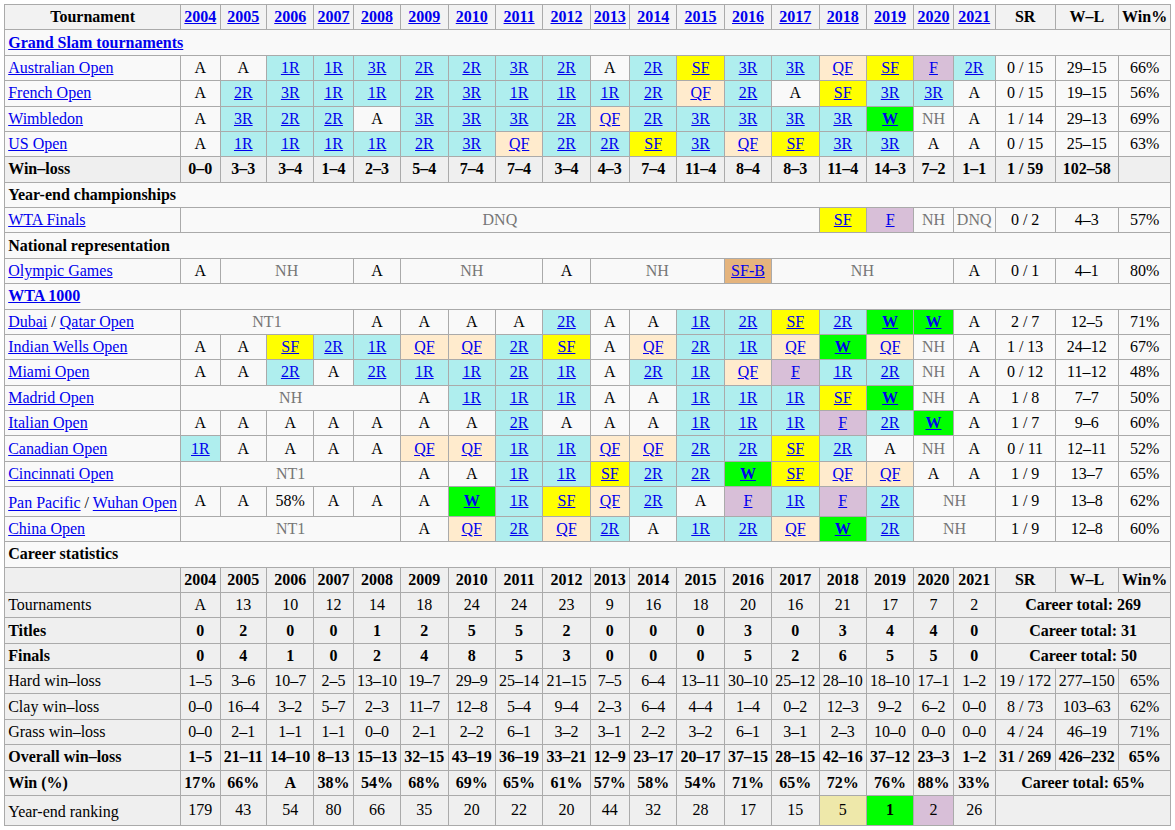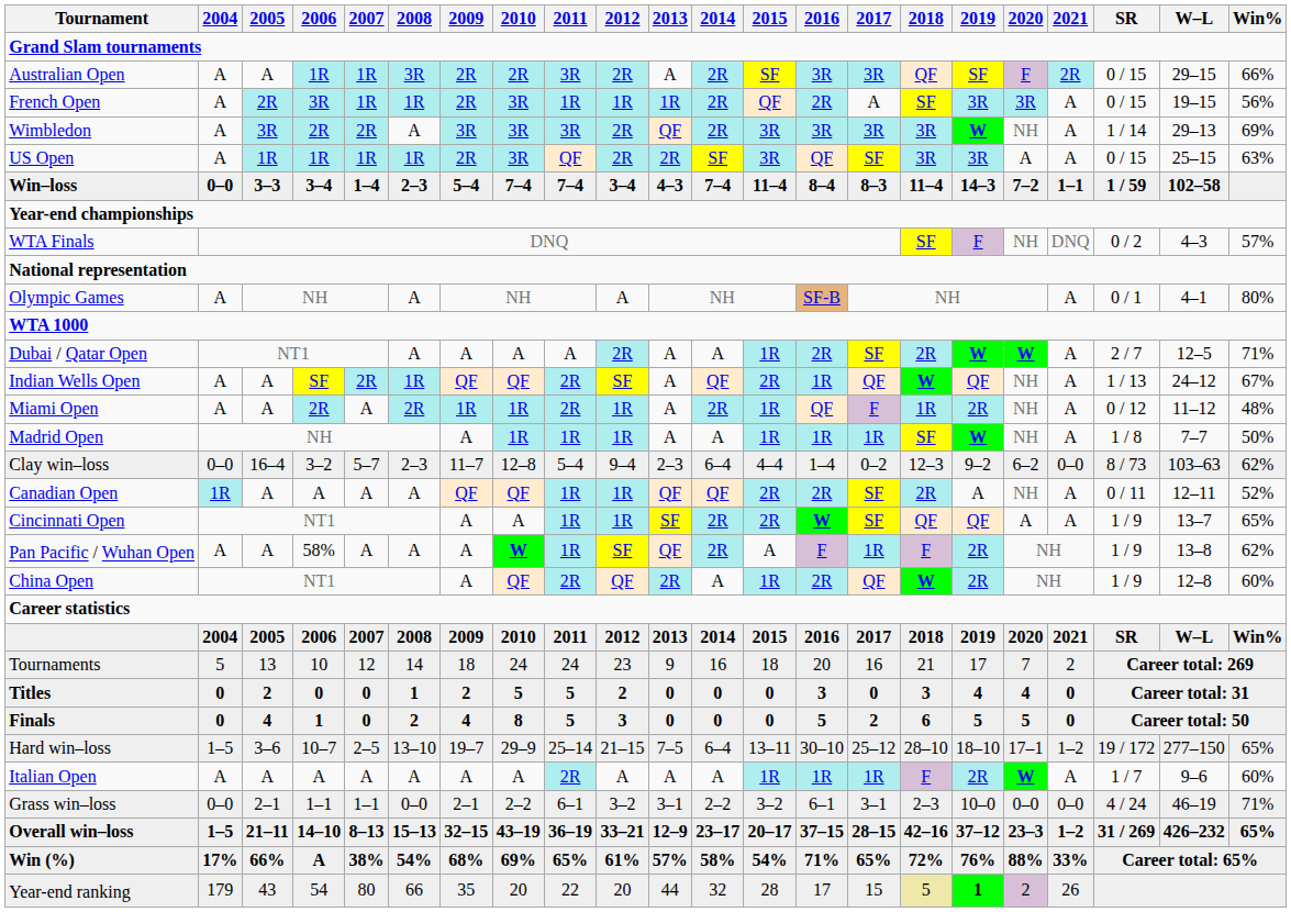rows swapped: Italian Open <-> Clay win–loss
Tournaments | 2004: A -> 5
